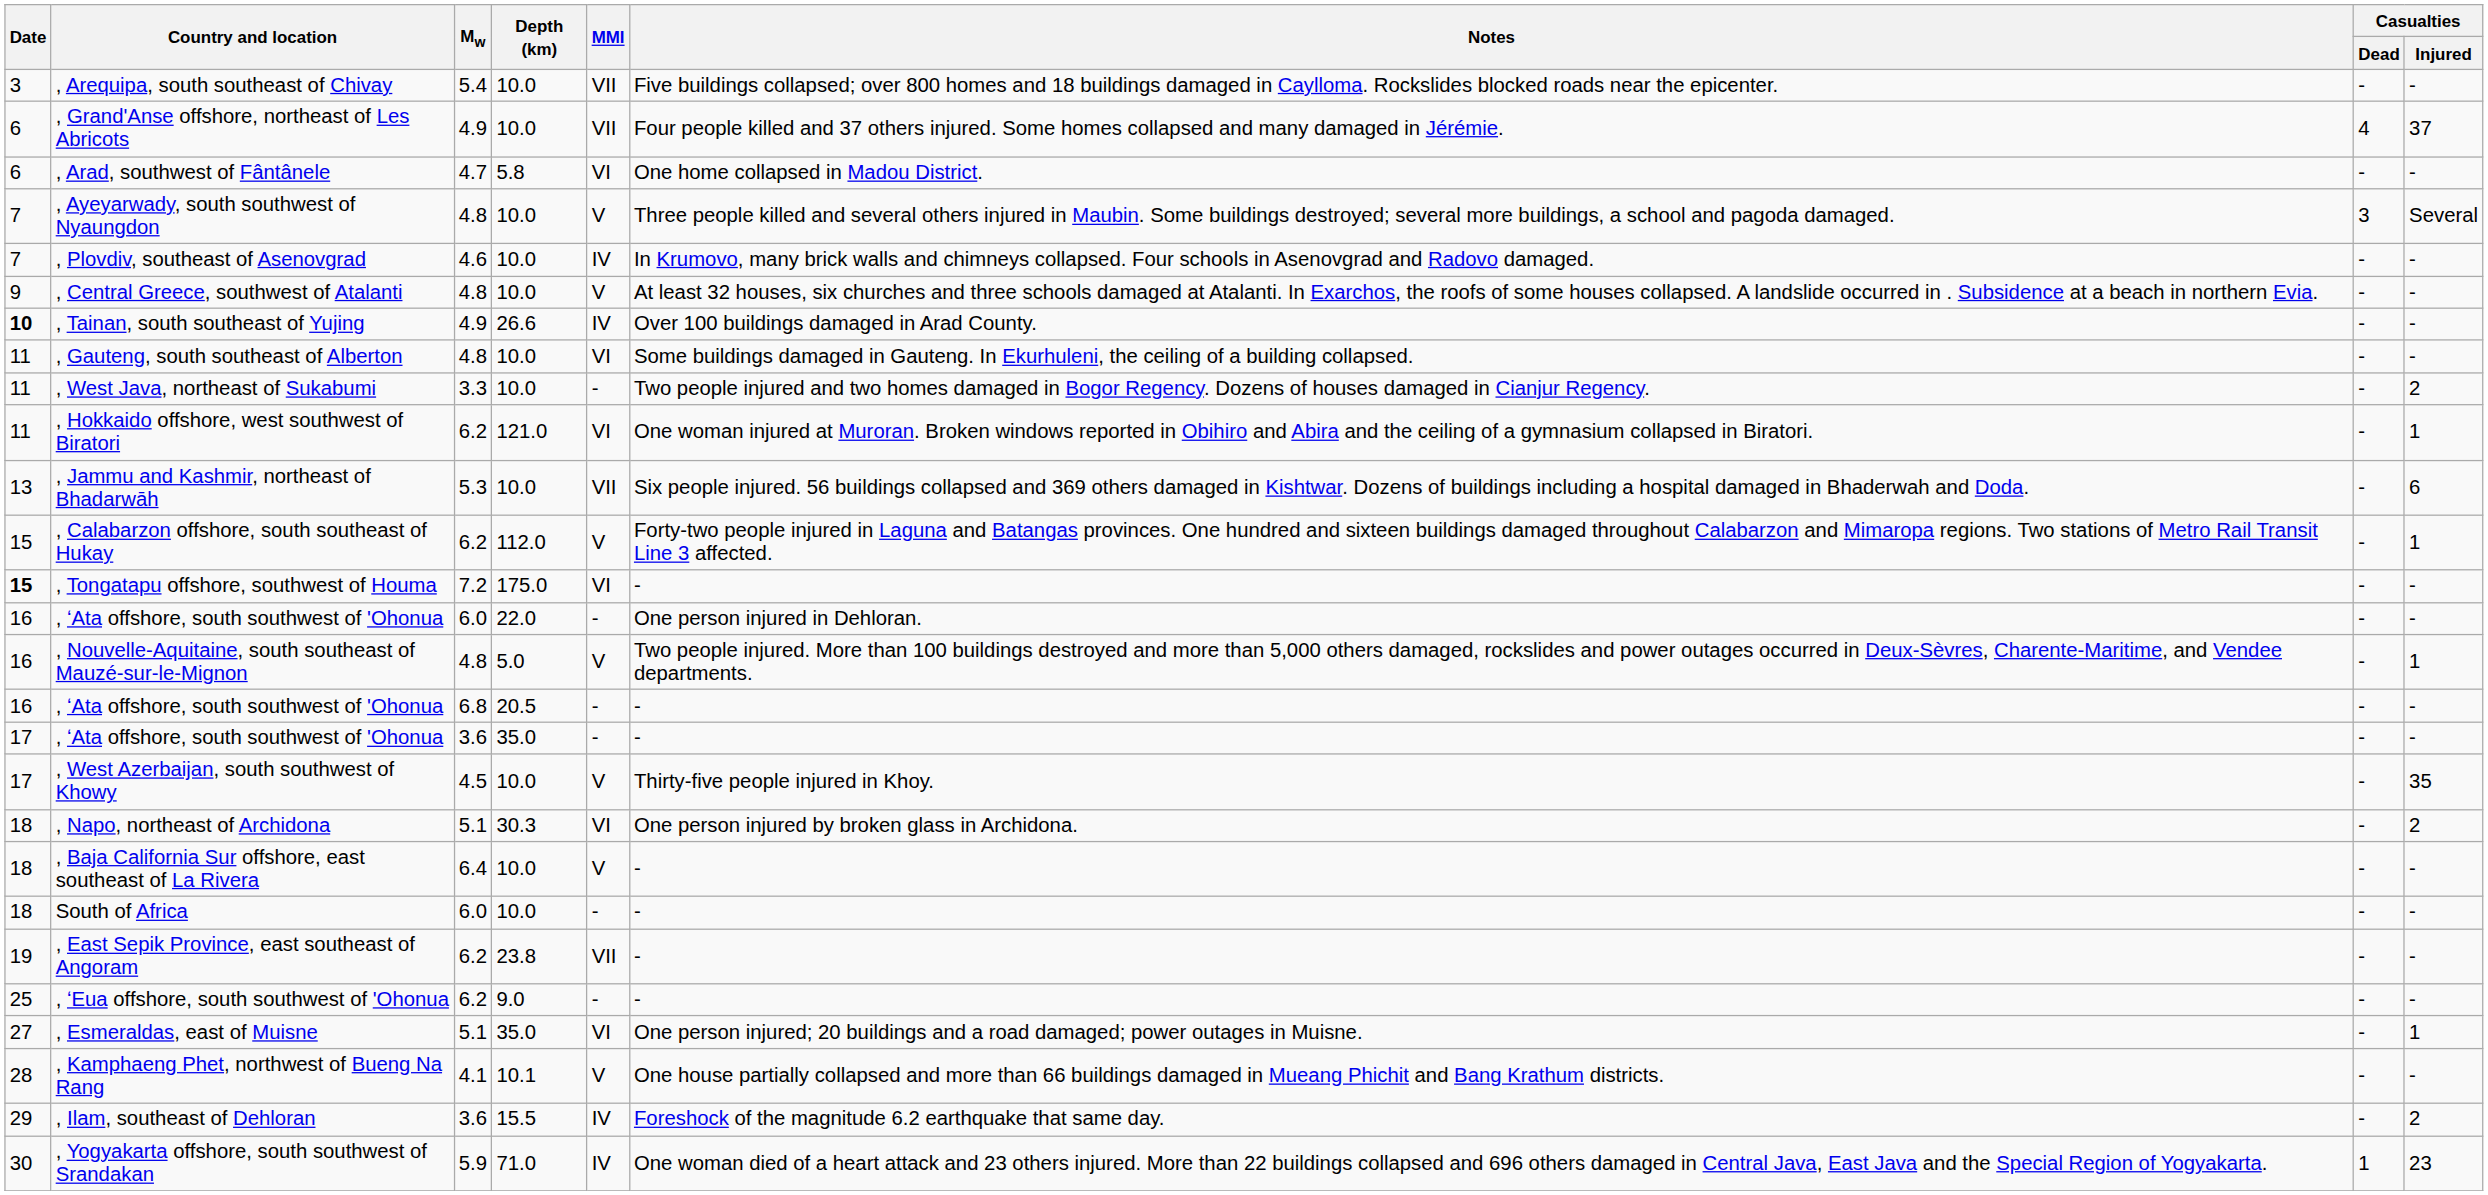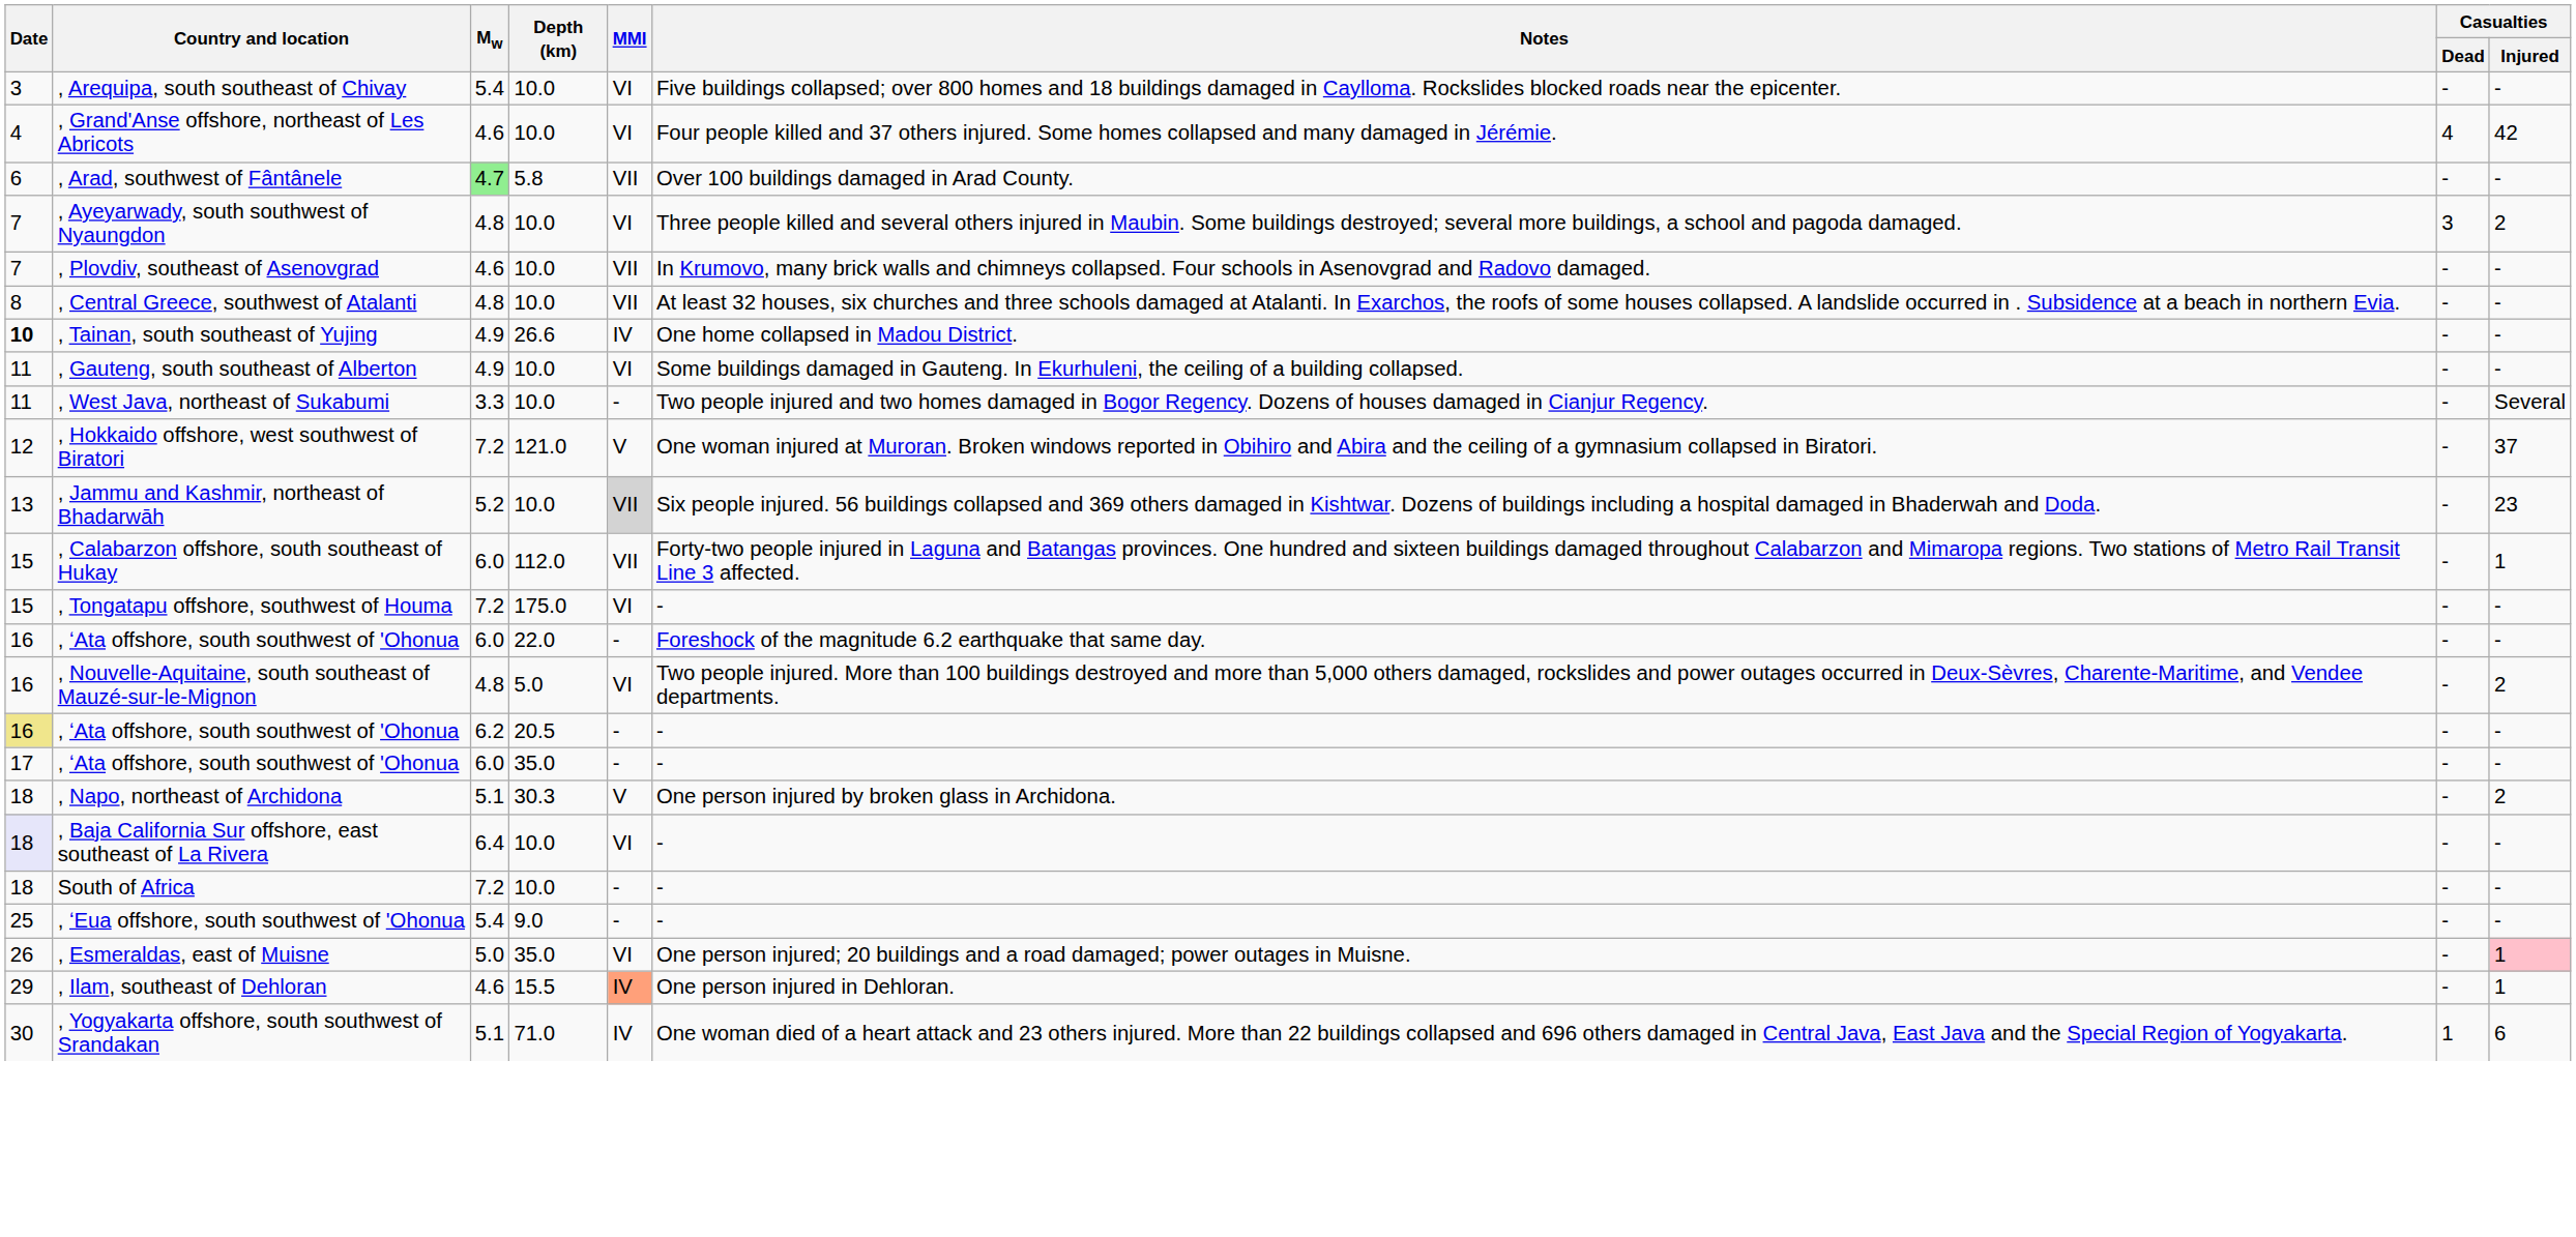, Arequipa, south southeast of Chivay | MMI: VII -> VI
, Grand'Anse offshore, northeast of Les Abricots | Date: 6 -> 4
, Grand'Anse offshore, northeast of Les Abricots | Mw: 4.9 -> 4.6
, Grand'Anse offshore, northeast of Les Abricots | MMI: VII -> VI
, Grand'Anse offshore, northeast of Les Abricots | Casualties / Injured: 37 -> 42
, Arad, southwest of Fântânele | Mw: no background -> lightgreen background
, Arad, southwest of Fântânele | MMI: VI -> VII
, Arad, southwest of Fântânele | Notes: One home collapsed in Madou District. -> Over 100 buildings damaged in Arad County.
, Ayeyarwady, south southwest of Nyaungdon | MMI: V -> VI
, Ayeyarwady, south southwest of Nyaungdon | Casualties / Injured: Several -> 2
, Plovdiv, southeast of Asenovgrad | MMI: IV -> VII
, Central Greece, southwest of Atalanti | Date: 9 -> 8
, Central Greece, southwest of Atalanti | MMI: V -> VII
, Tainan, south southeast of Yujing | Notes: Over 100 buildings damaged in Arad County. -> One home collapsed in Madou District.
, Gauteng, south southeast of Alberton | Mw: 4.8 -> 4.9
, West Java, northeast of Sukabumi | Casualties / Injured: 2 -> Several
, Hokkaido offshore, west southwest of Biratori | Date: 11 -> 12
, Hokkaido offshore, west southwest of Biratori | Mw: 6.2 -> 7.2
, Hokkaido offshore, west southwest of Biratori | MMI: VI -> V
, Hokkaido offshore, west southwest of Biratori | Casualties / Injured: 1 -> 37
, Jammu and Kashmir, northeast of Bhadarwāh | Mw: 5.3 -> 5.2
, Jammu and Kashmir, northeast of Bhadarwāh | MMI: no background -> lightgrey background
, Jammu and Kashmir, northeast of Bhadarwāh | Casualties / Injured: 6 -> 23
, Calabarzon offshore, south southeast of Hukay | Mw: 6.2 -> 6.0
, Calabarzon offshore, south southeast of Hukay | MMI: V -> VII
, Tongatapu offshore, southwest of Houma | Date: bold -> normal
, ʻAta offshore, south southwest of 'Ohonua / 22.0 | Notes: One person injured in Dehloran. -> Foreshock of the magnitude 6.2 earthquake that same day.
, Nouvelle-Aquitaine, south southeast of Mauzé-sur-le-Mignon | MMI: V -> VI
, Nouvelle-Aquitaine, south southeast of Mauzé-sur-le-Mignon | Casualties / Injured: 1 -> 2
, ʻAta offshore, south southwest of 'Ohonua / 20.5 | Date: no background -> khaki background
, ʻAta offshore, south southwest of 'Ohonua / 20.5 | Mw: 6.8 -> 6.2
, ʻAta offshore, south southwest of 'Ohonua / 35.0 | Mw: 3.6 -> 6.0
- row: 17 | , West Azerbaijan, south southwest of Khowy | 4.5 | 10.0 | V | Thirty-five people injured in Khoy. | - | 35
, Napo, northeast of Archidona | MMI: VI -> V
, Baja California Sur offshore, east southeast of La Rivera | Date: no background -> lavender background
, Baja California Sur offshore, east southeast of La Rivera | MMI: V -> VI
South of Africa | Mw: 6.0 -> 7.2
- row: 19 | , East Sepik Province, east southeast of Angoram | 6.2 | 23.8 | VII | - | - | -
, ʻEua offshore, south southwest of 'Ohonua | Mw: 6.2 -> 5.4
, Esmeraldas, east of Muisne | Date: 27 -> 26
, Esmeraldas, east of Muisne | Mw: 5.1 -> 5.0
, Esmeraldas, east of Muisne | Casualties / Injured: no background -> pink background
- row: 28 | , Kamphaeng Phet, northwest of Bueng Na Rang | 4.1 | 10.1 | V | One house partially collapsed and more than 66 buildings damaged in Mueang Phichit and Bang Krathum districts. | - | -
, Ilam, southeast of Dehloran | Mw: 3.6 -> 4.6
, Ilam, southeast of Dehloran | MMI: no background -> lightsalmon background
, Ilam, southeast of Dehloran | Notes: Foreshock of the magnitude 6.2 earthquake that same day. -> One person injured in Dehloran.
, Ilam, southeast of Dehloran | Casualties / Injured: 2 -> 1
, Yogyakarta offshore, south southwest of Srandakan | Mw: 5.9 -> 5.1
, Yogyakarta offshore, south southwest of Srandakan | Casualties / Injured: 23 -> 6
